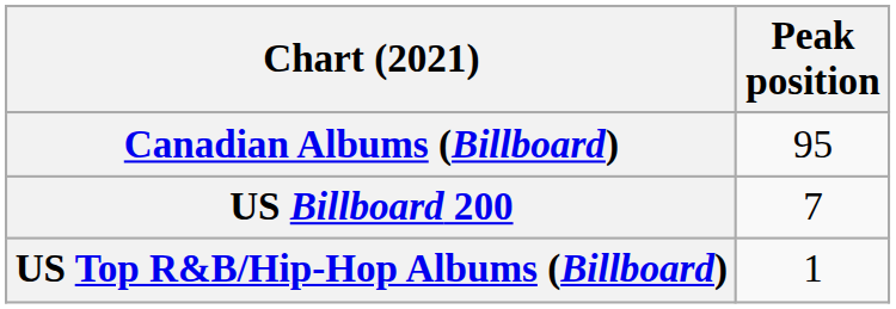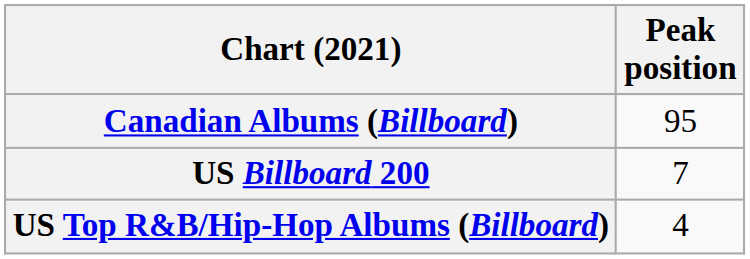US Top R&B/Hip-Hop Albums (Billboard) | Peak position: 1 -> 4
